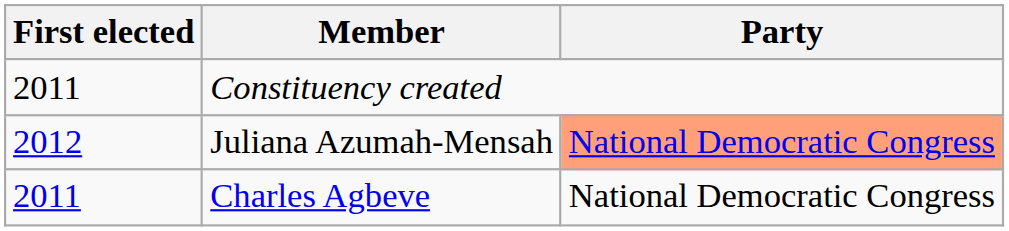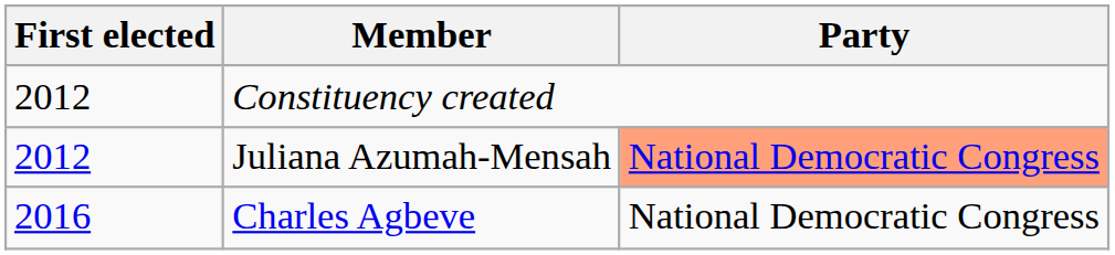Constituency created | First elected: 2011 -> 2012
Charles Agbeve | First elected: 2011 -> 2016
